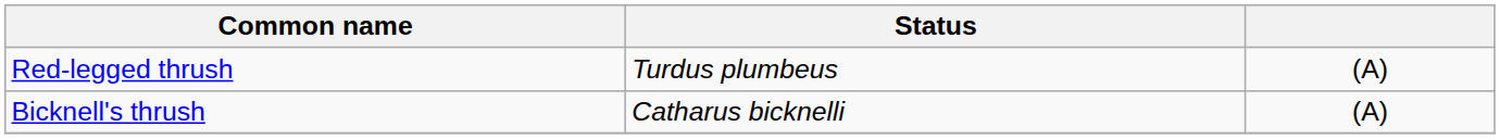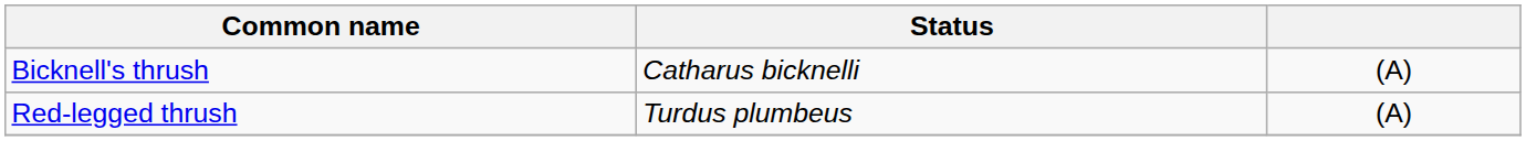rows swapped: Bicknell's thrush <-> Red-legged thrush
